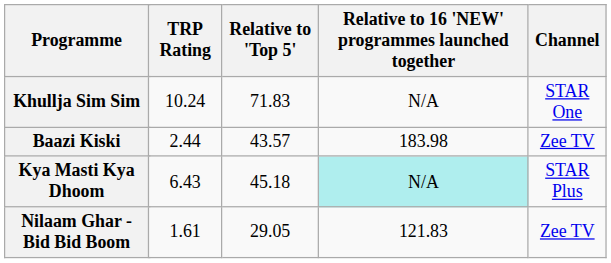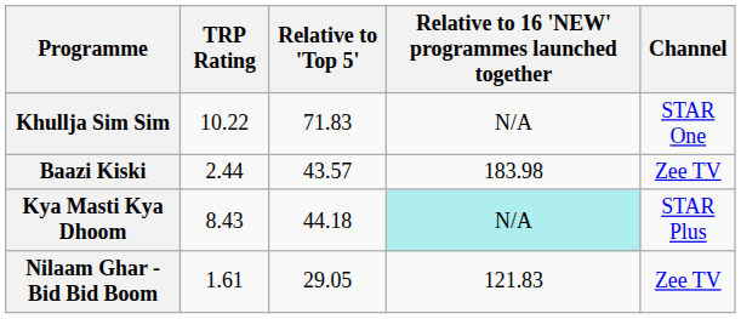Khullja Sim Sim | TRP Rating: 10.24 -> 10.22
Kya Masti Kya Dhoom | TRP Rating: 6.43 -> 8.43
Kya Masti Kya Dhoom | Relative to 'Top 5': 45.18 -> 44.18
